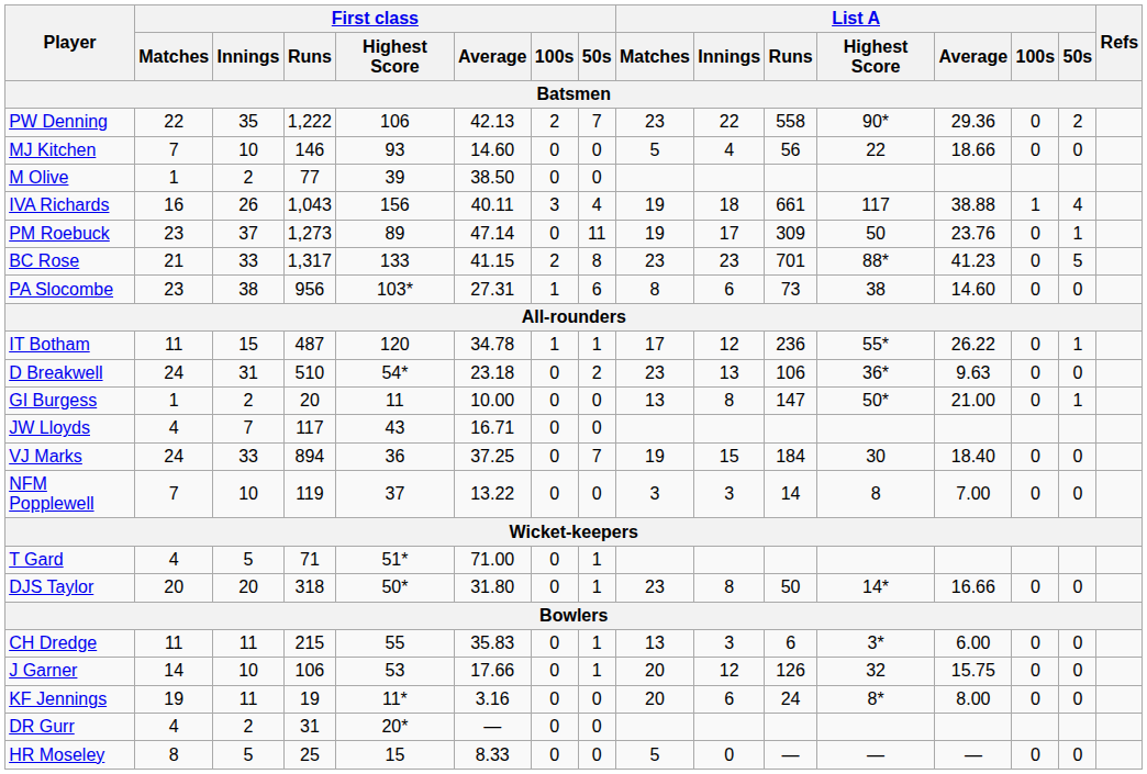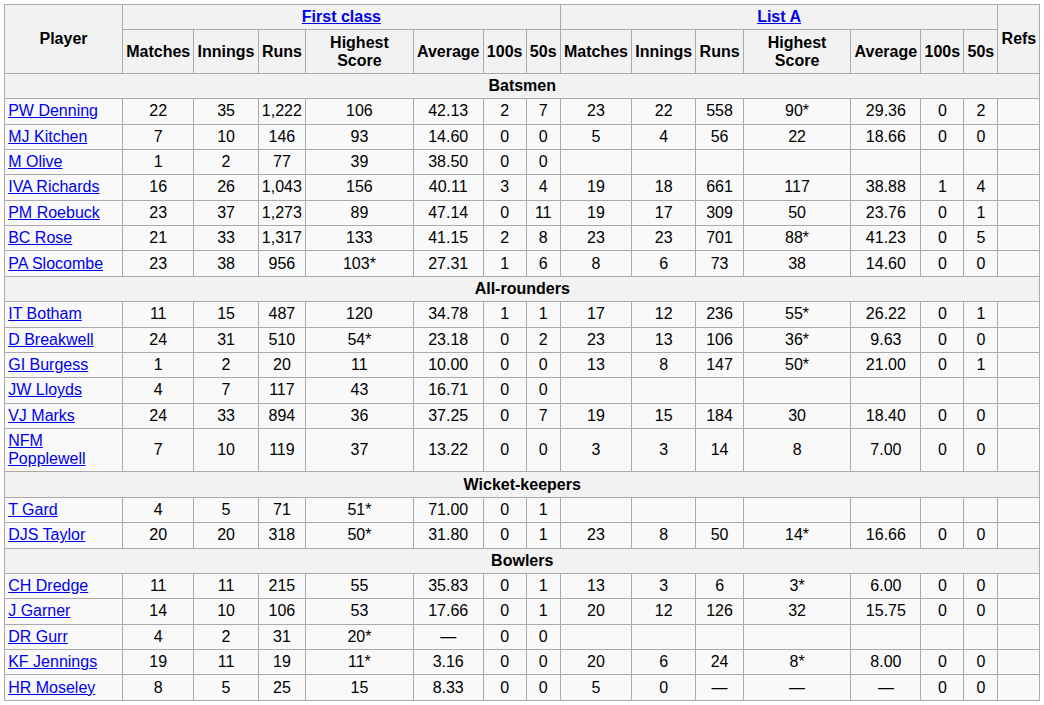rows swapped: DR Gurr <-> KF Jennings
